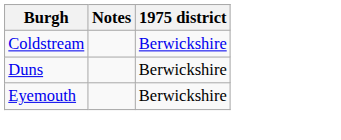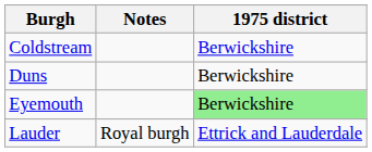Eyemouth | 1975 district: no background -> lightgreen background
+ row: Lauder | Royal burgh | Ettrick and Lauderdale
